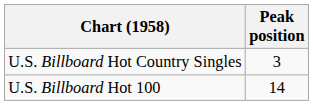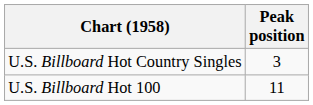U.S. Billboard Hot 100 | Peak position: 14 -> 11
